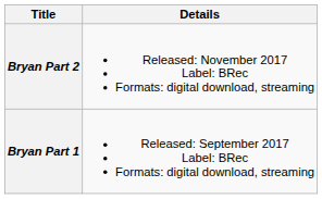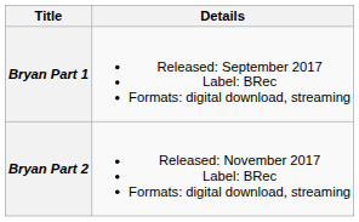rows swapped: Bryan Part 1 <-> Bryan Part 2
